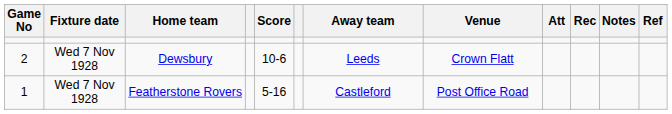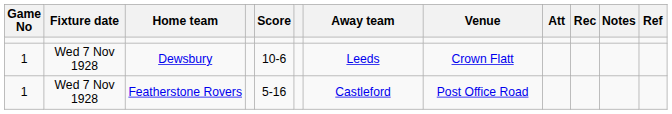Dewsbury | Game No: 2 -> 1
